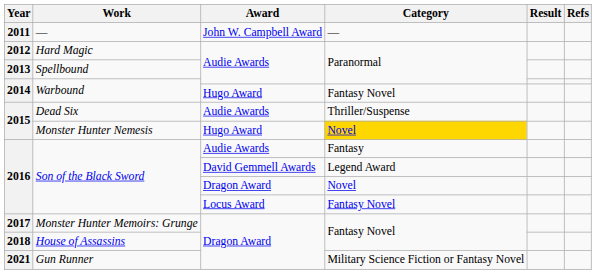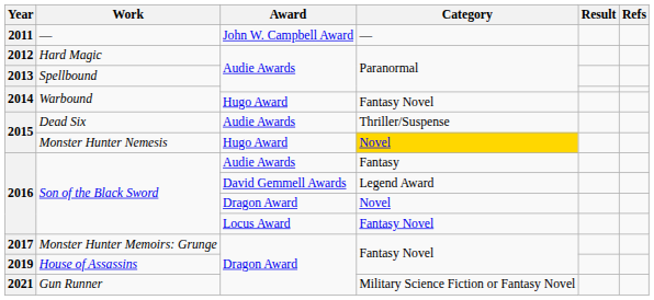House of Assassins | Year: 2018 -> 2019
